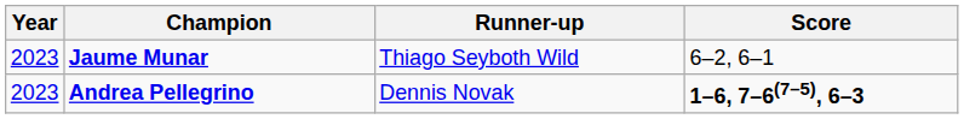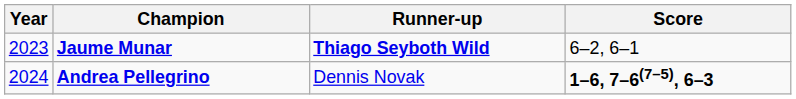Jaume Munar | Runner-up: normal -> bold
Andrea Pellegrino | Year: 2023 -> 2024
